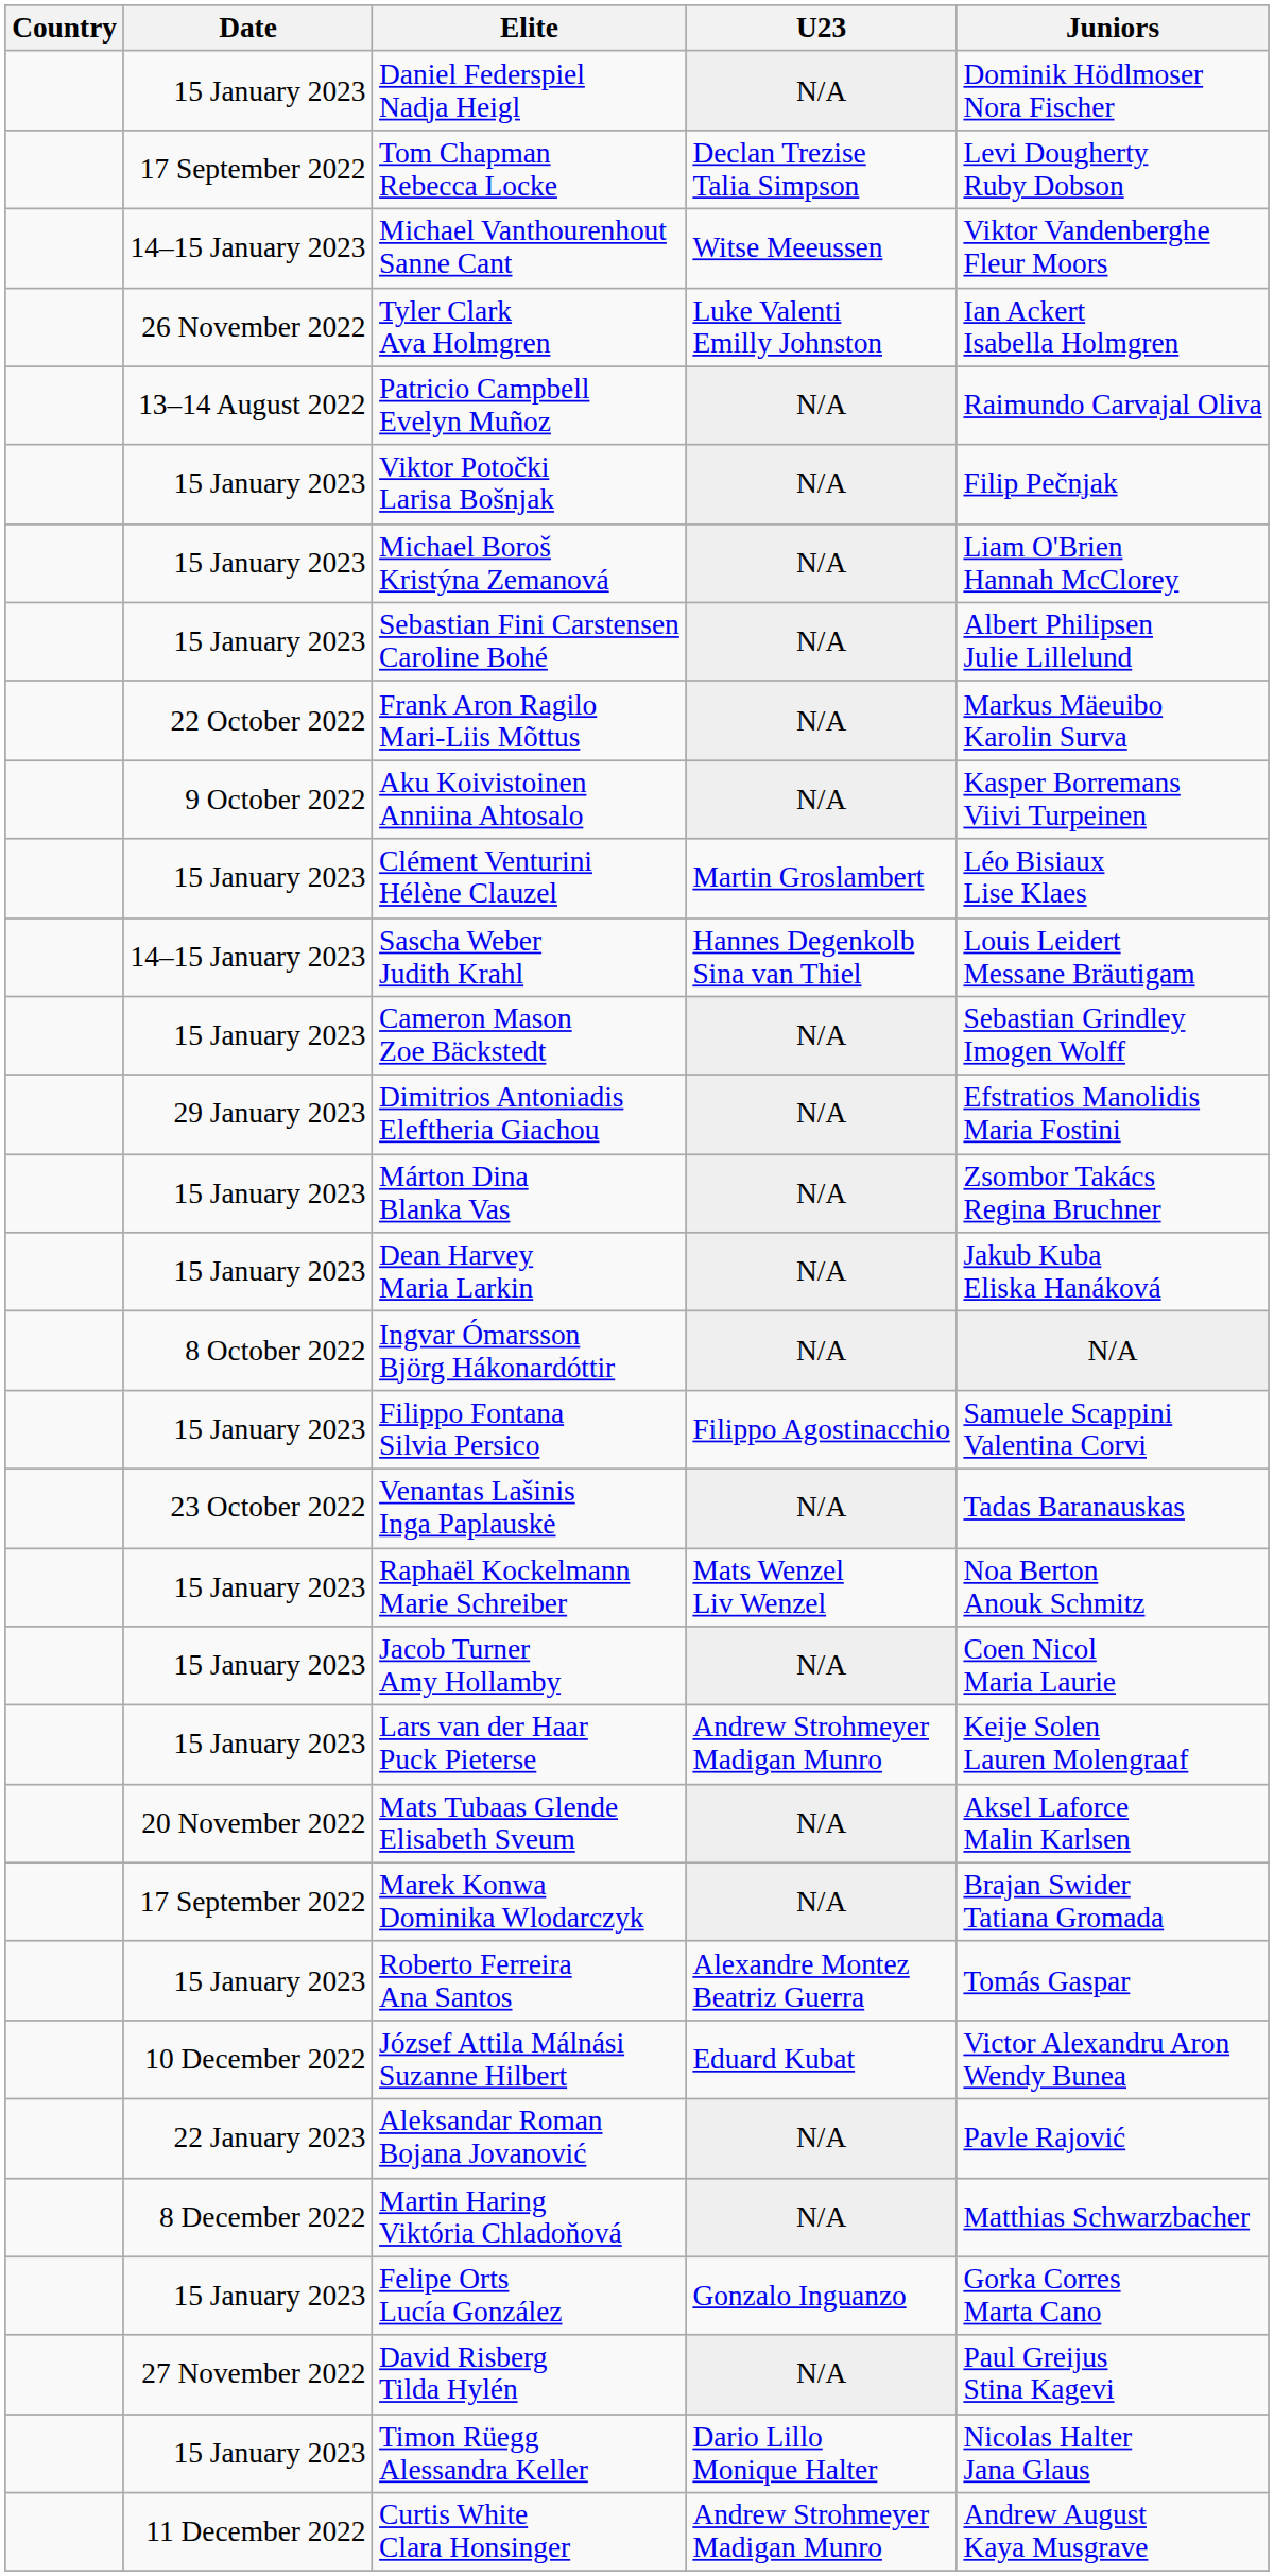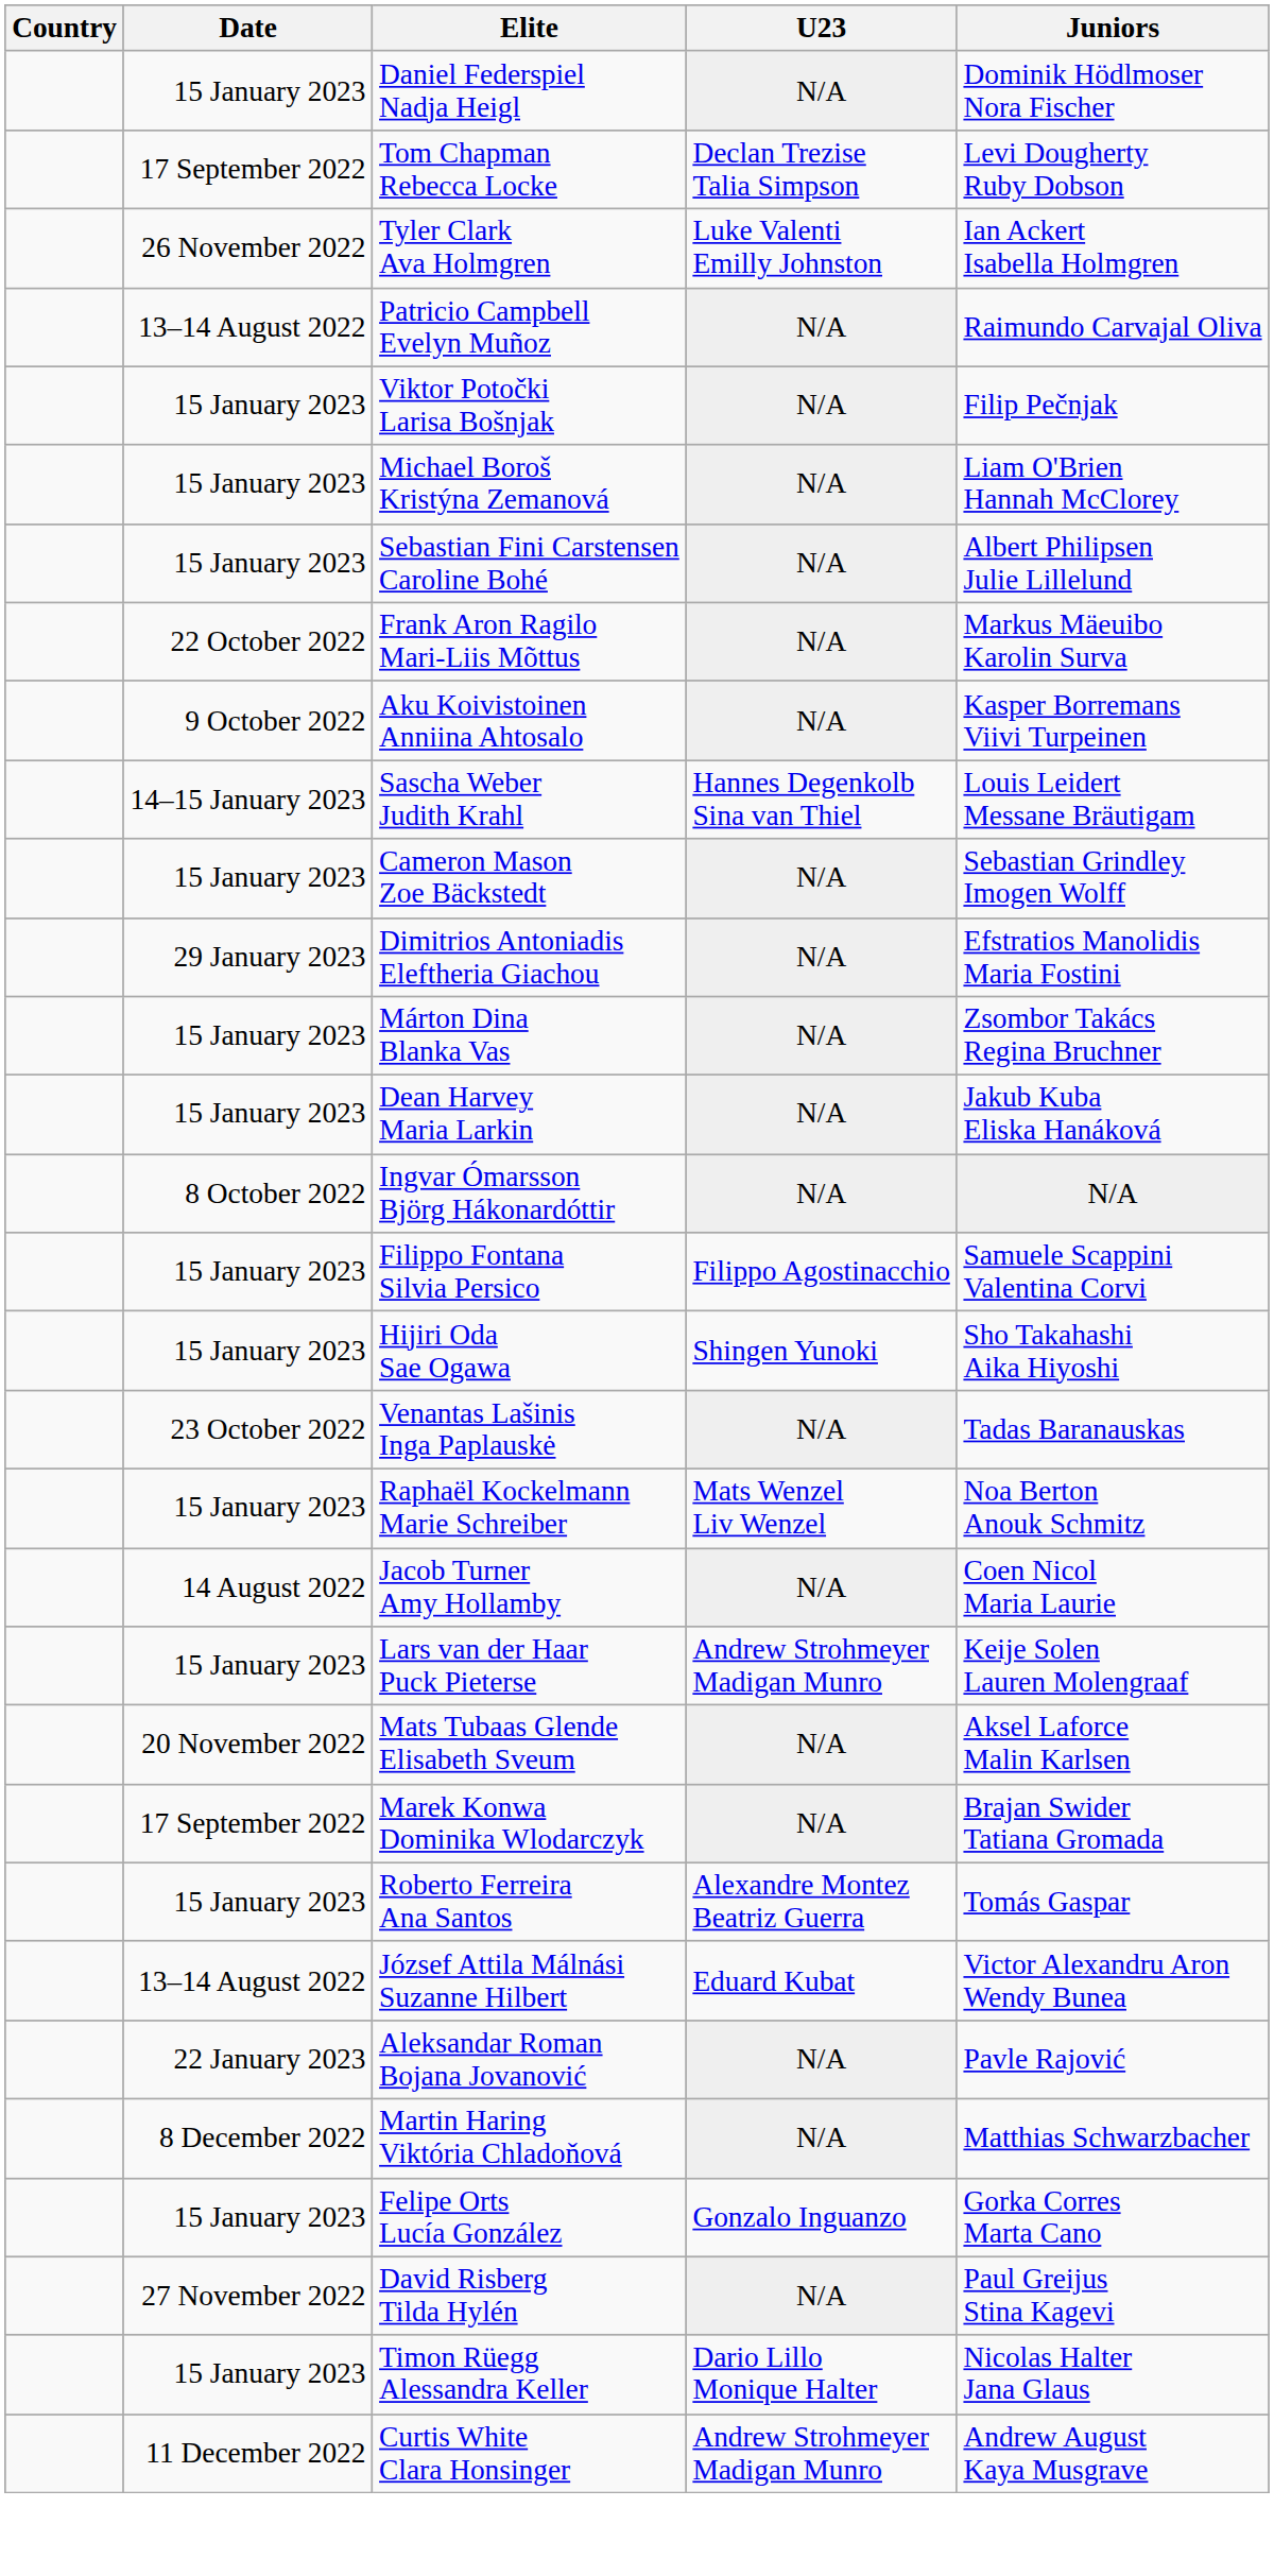- row: 14–15 January 2023 | Michael Vanthourenhout Sanne Cant | Witse Meeussen | Viktor Vandenberghe Fleur Moors
- row: 15 January 2023 | Clément Venturini Hélène Clauzel | Martin Groslambert | Léo Bisiaux Lise Klaes
+ row: 15 January 2023 | Hijiri Oda Sae Ogawa | Shingen Yunoki | Sho Takahashi Aika Hiyoshi
Jacob Turner Amy Hollamby | Date: 15 January 2023 -> 14 August 2022
József Attila Málnási Suzanne Hilbert | Date: 10 December 2022 -> 13–14 August 2022
